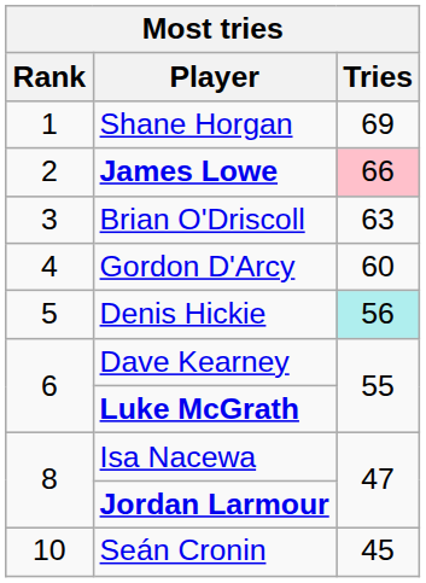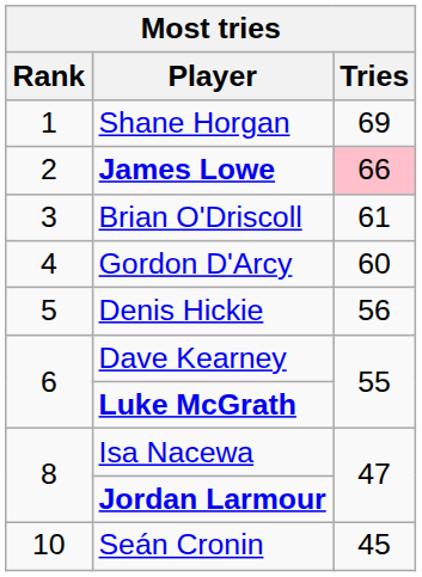Brian O'Driscoll | Tries: 63 -> 61
Denis Hickie | Tries: paleturquoise background -> no background
